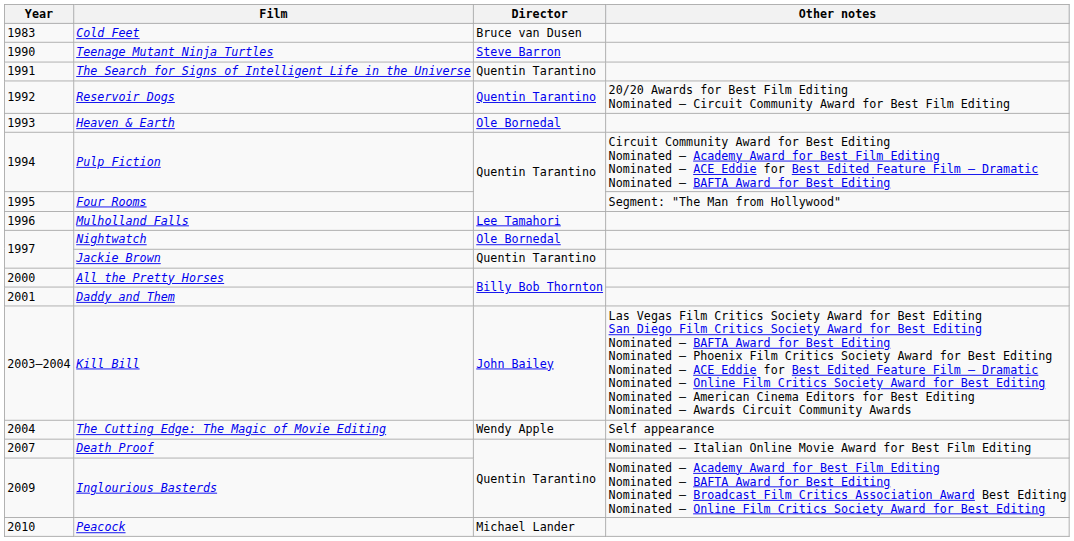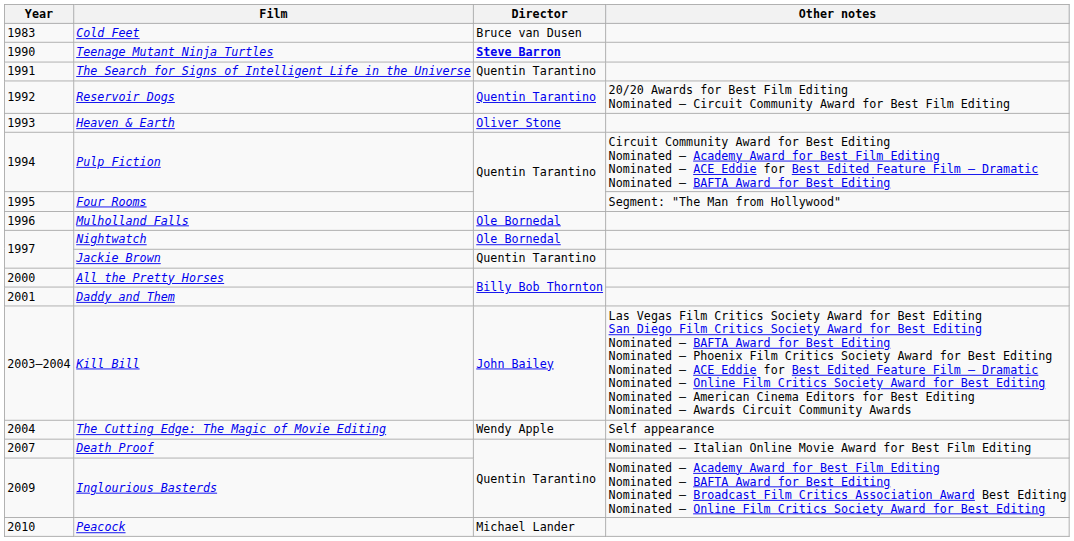Teenage Mutant Ninja Turtles | Director: normal -> bold
Heaven & Earth | Director: Ole Bornedal -> Oliver Stone
Mulholland Falls | Director: Lee Tamahori -> Ole Bornedal
